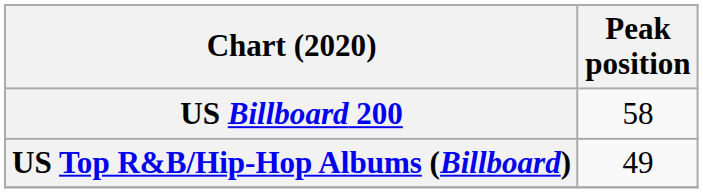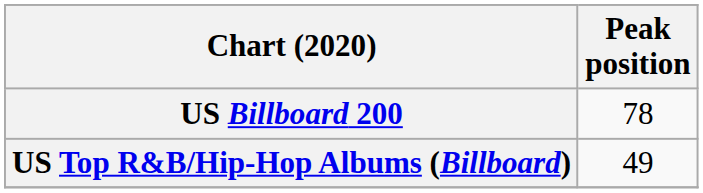US Billboard 200 | Peak position: 58 -> 78
